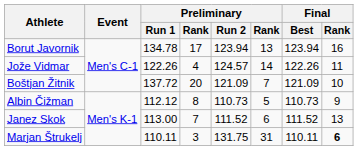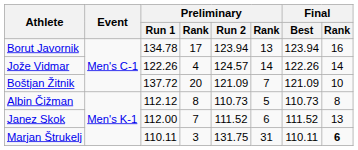Jože Vidmar | Final / Rank: 11 -> 14
Albin Čižman | Final / Rank: 9 -> 8
Janez Skok | Preliminary / Run 1: 113.00 -> 112.00
